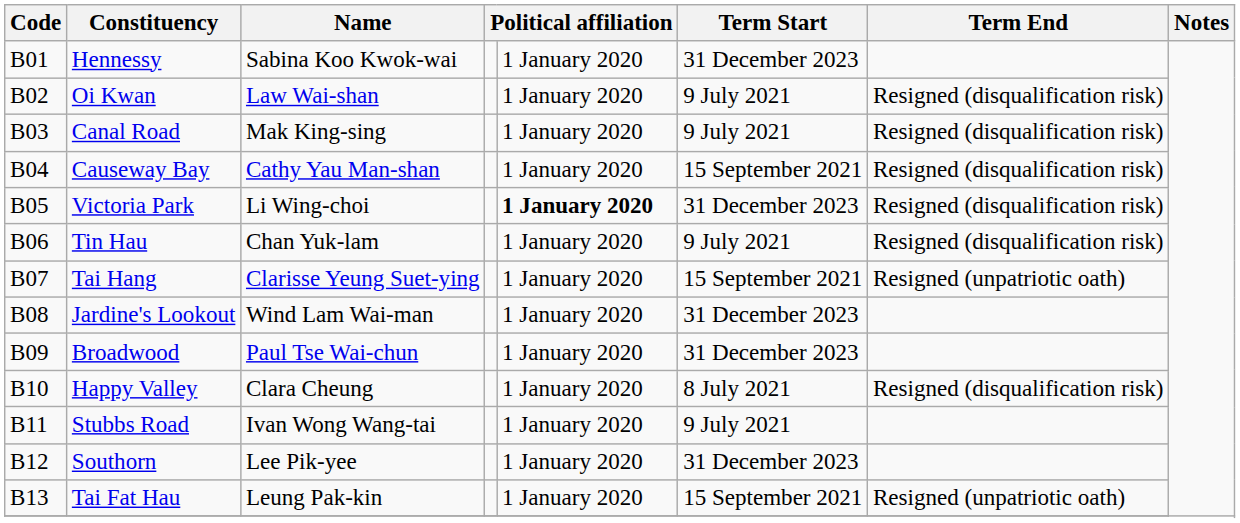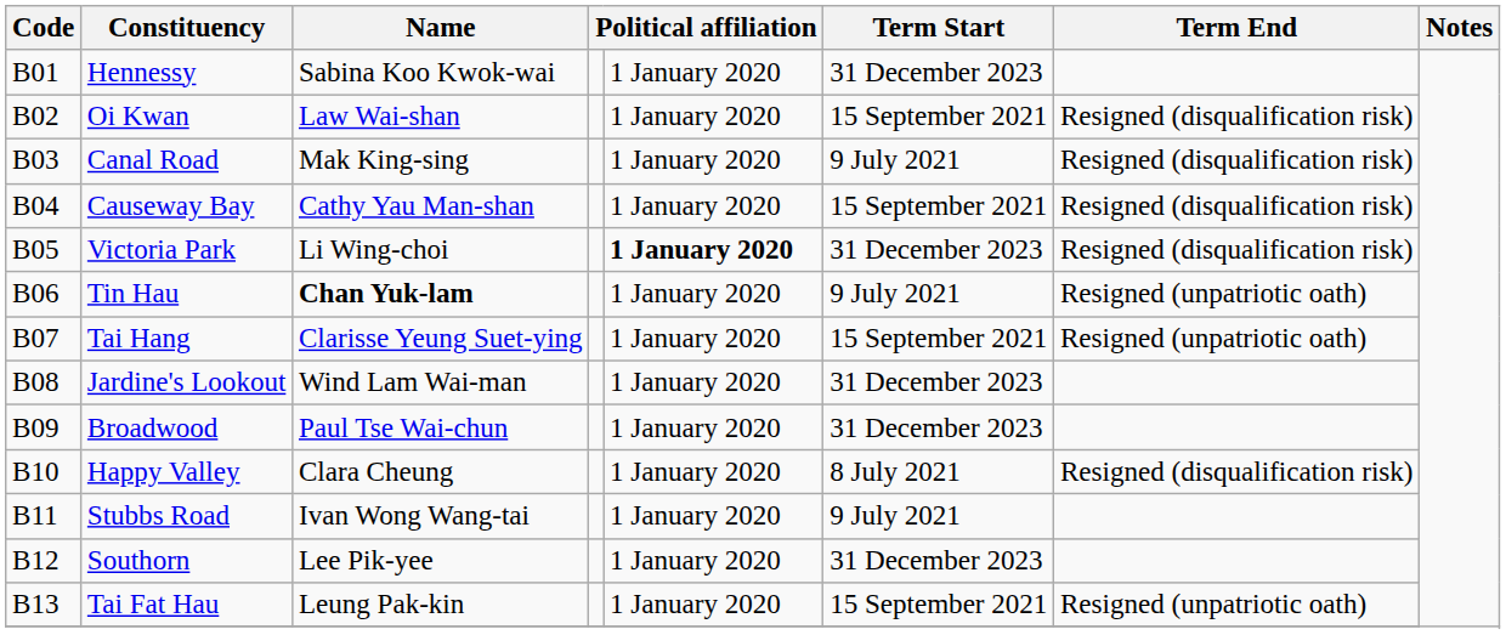Oi Kwan | Term Start: 9 July 2021 -> 15 September 2021
Tin Hau | Name: normal -> bold
Tin Hau | Term End: Resigned (disqualification risk) -> Resigned (unpatriotic oath)
